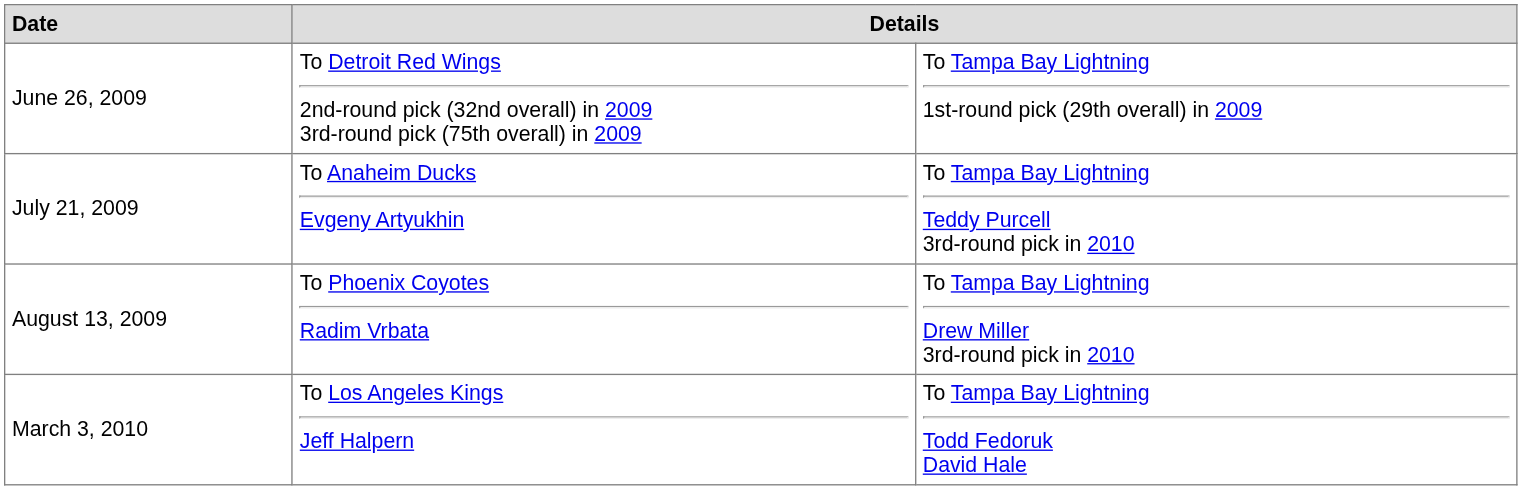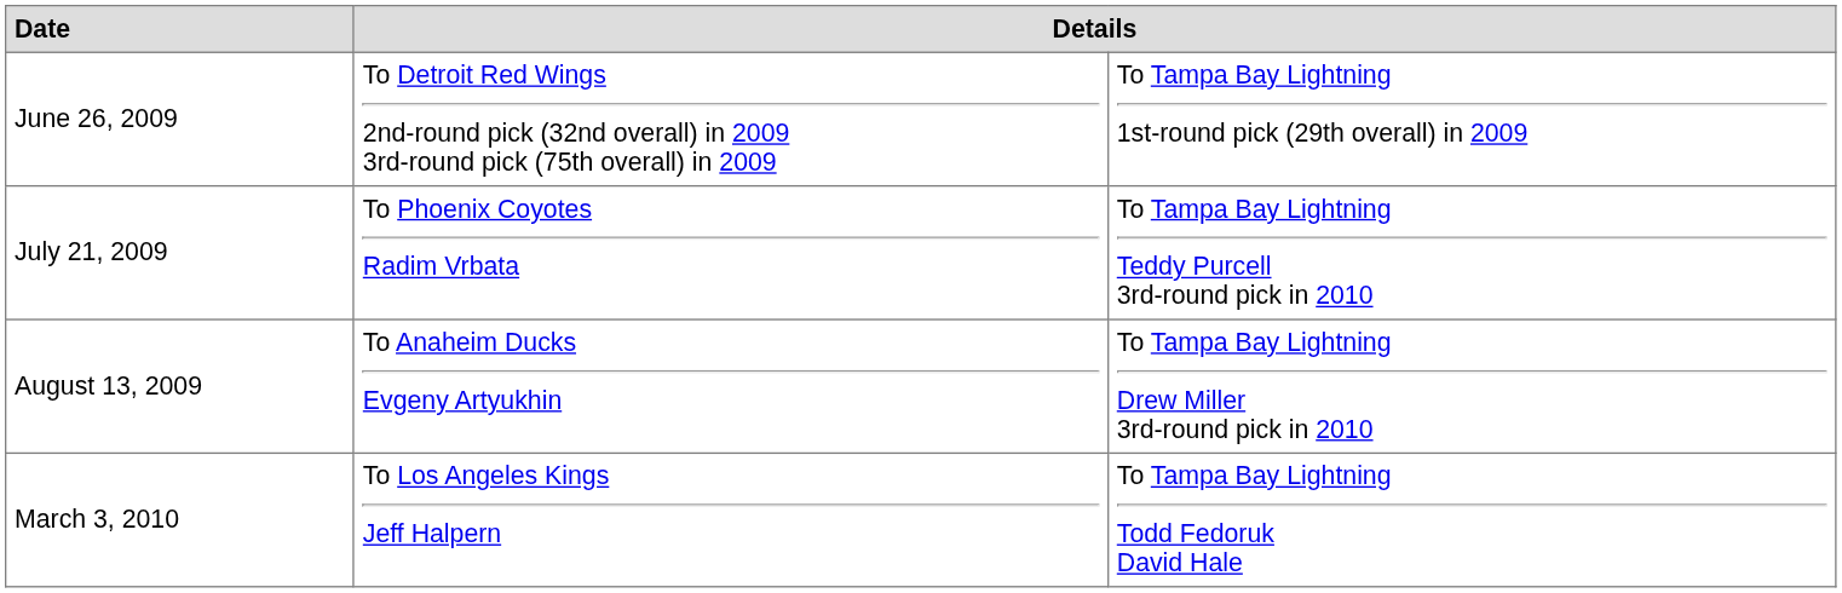July 21, 2009 | column 2: To Anaheim Ducks Evgeny Artyukhin -> To Phoenix Coyotes Radim Vrbata
August 13, 2009 | column 2: To Phoenix Coyotes Radim Vrbata -> To Anaheim Ducks Evgeny Artyukhin
